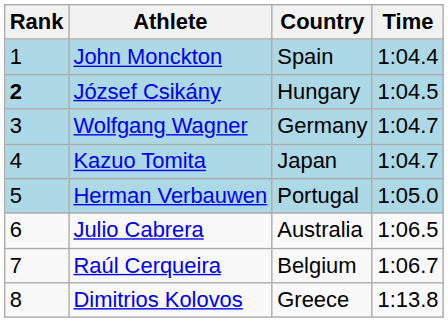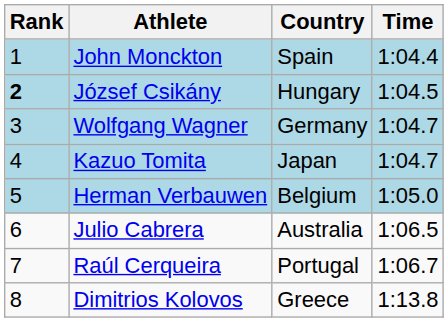Herman Verbauwen | Country: Portugal -> Belgium
Raúl Cerqueira | Country: Belgium -> Portugal
